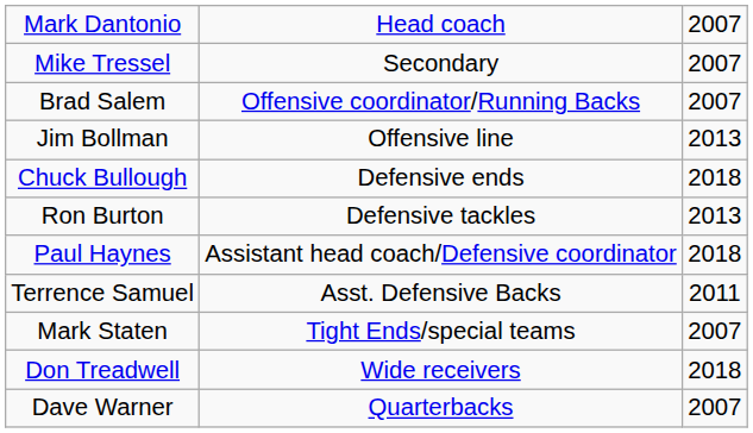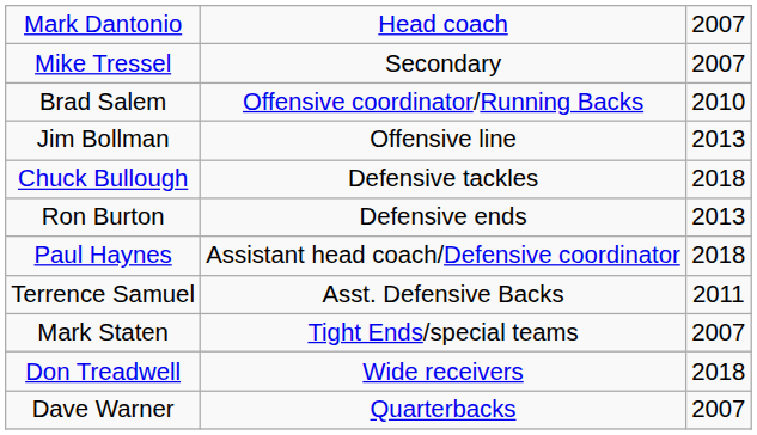Brad Salem | column 3: 2007 -> 2010
Chuck Bullough | column 2: Defensive ends -> Defensive tackles
Ron Burton | column 2: Defensive tackles -> Defensive ends
